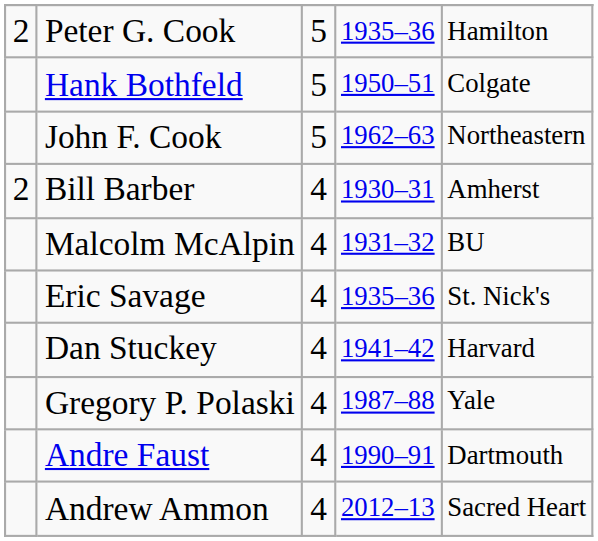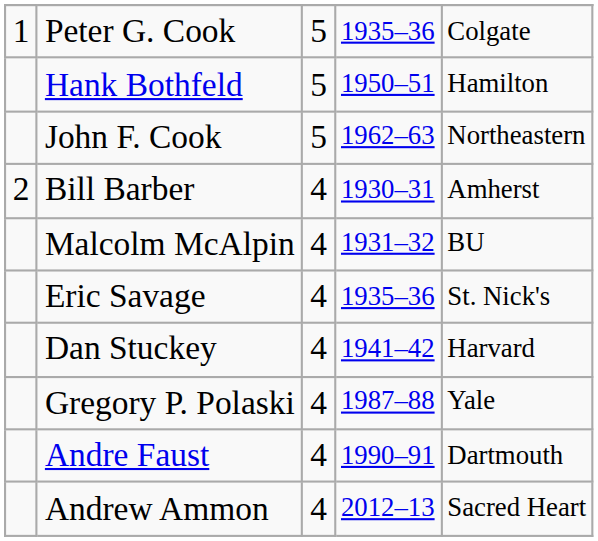Peter G. Cook | column 1: 2 -> 1
Peter G. Cook | column 5: Hamilton -> Colgate
Hank Bothfeld | column 5: Colgate -> Hamilton
